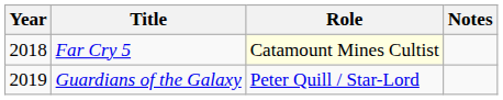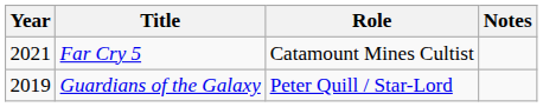Far Cry 5 | Year: 2018 -> 2021
Far Cry 5 | Role: lightyellow background -> no background
